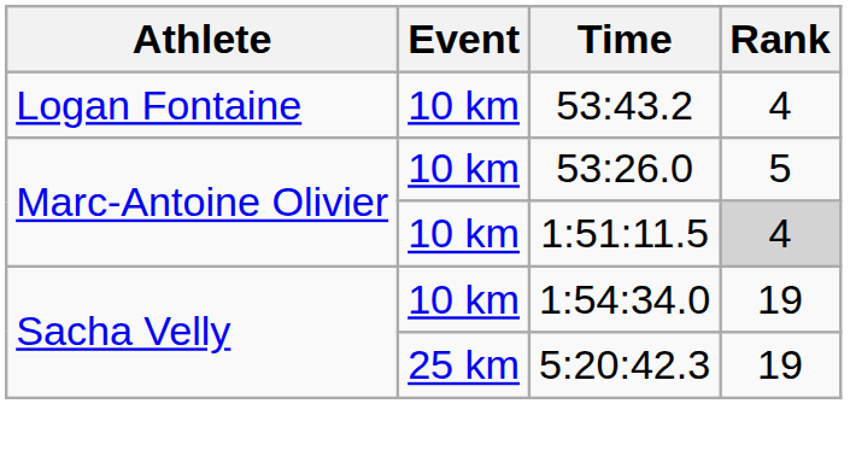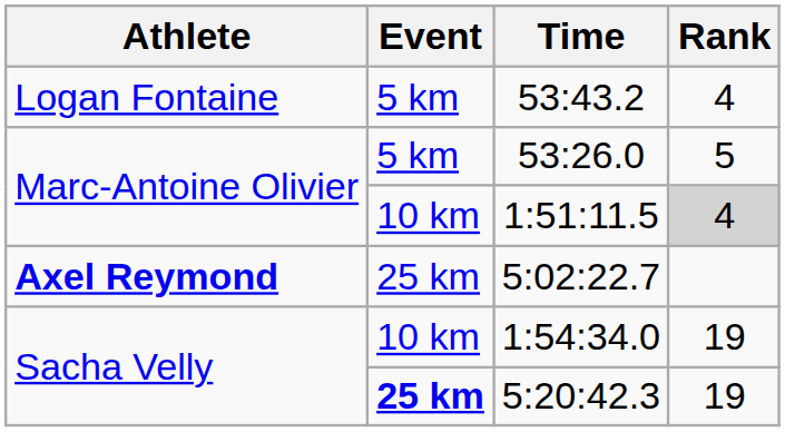53:43.2 | Event: 10 km -> 5 km
53:26.0 | Event: 10 km -> 5 km
+ row: Axel Reymond | 25 km | 5:02:22.7
5:20:42.3 | Event: normal -> bold
